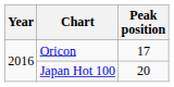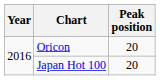Oricon | Peak position: 17 -> 20
